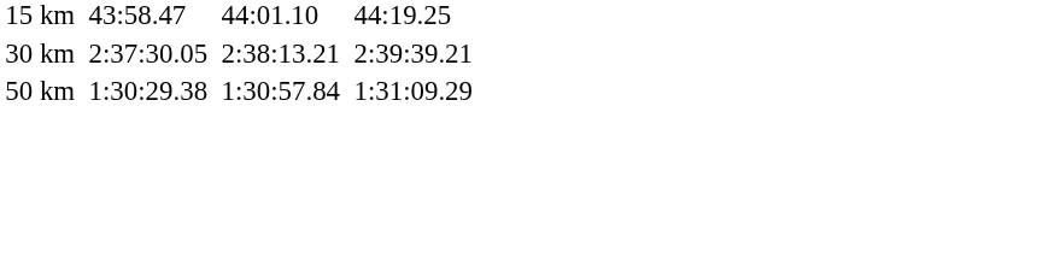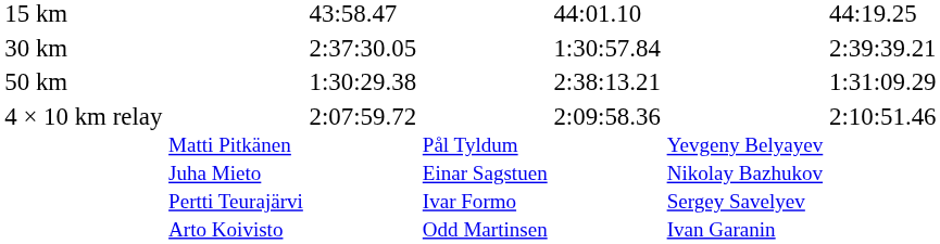30 km | column 5: 2:38:13.21 -> 1:30:57.84
50 km | column 5: 1:30:57.84 -> 2:38:13.21
+ row: 4 × 10 km relay | Matti Pitkänen Juha Mieto Pertti Teurajärvi Arto Koivisto | 2:07:59.72 | Pål Tyldum Einar Sagstuen Ivar Formo Odd Martinsen | 2:09:58.36 | Yevgeny Belyayev Nikolay Bazhukov Sergey Savelyev Ivan Garanin | 2:10:51.46
